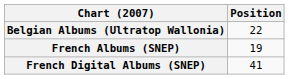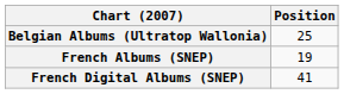Belgian Albums (Ultratop Wallonia) | Position: 22 -> 25
